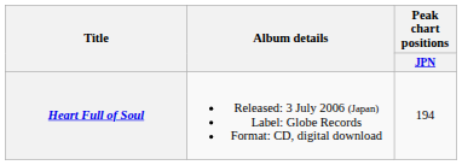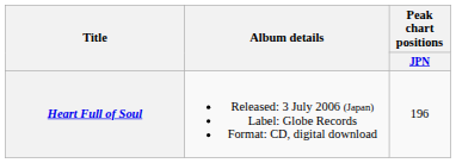Heart Full of Soul | Peak chart positions / JPN: 194 -> 196
